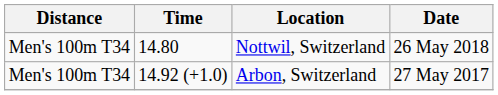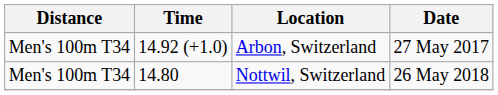rows swapped: Arbon, Switzerland <-> Nottwil, Switzerland
